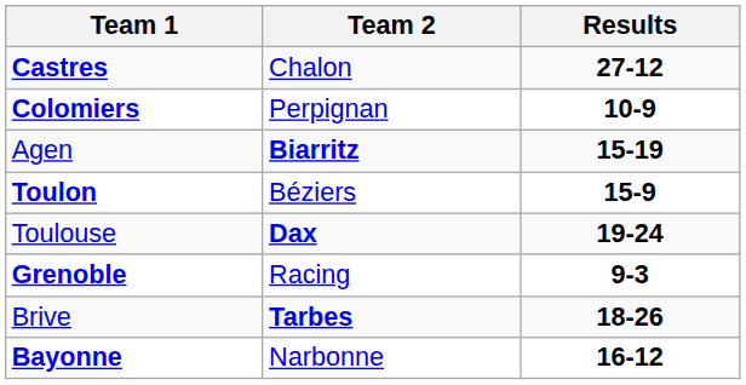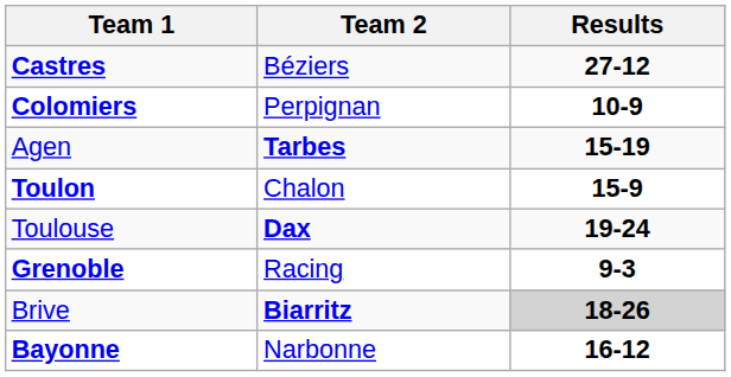Castres | Team 2: Chalon -> Béziers
Agen | Team 2: Biarritz -> Tarbes
Toulon | Team 2: Béziers -> Chalon
Brive | Team 2: Tarbes -> Biarritz
Brive | Results: no background -> lightgrey background
